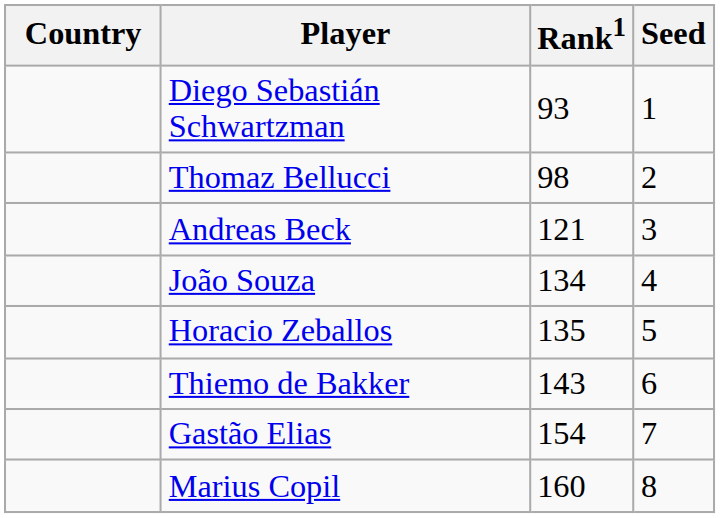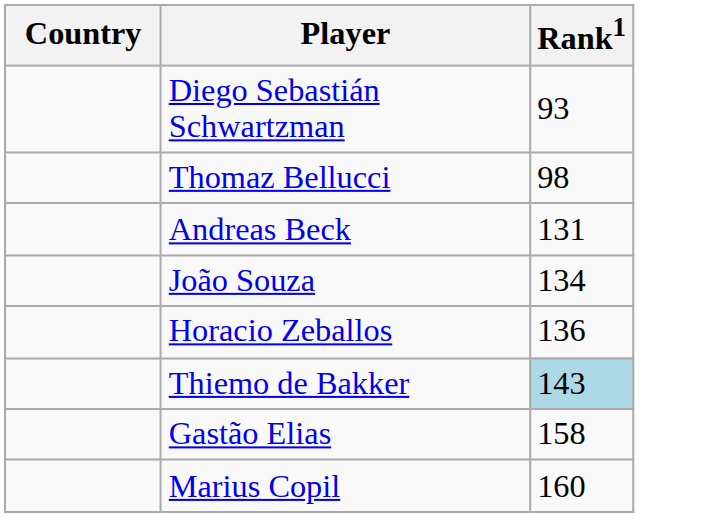- column: Seed | 1 | 2 | 3 | 4 | 5 | 6 | 7 | 8
Andreas Beck | Rank1: 121 -> 131
Horacio Zeballos | Rank1: 135 -> 136
Thiemo de Bakker | Rank1: no background -> lightblue background
Gastão Elias | Rank1: 154 -> 158
